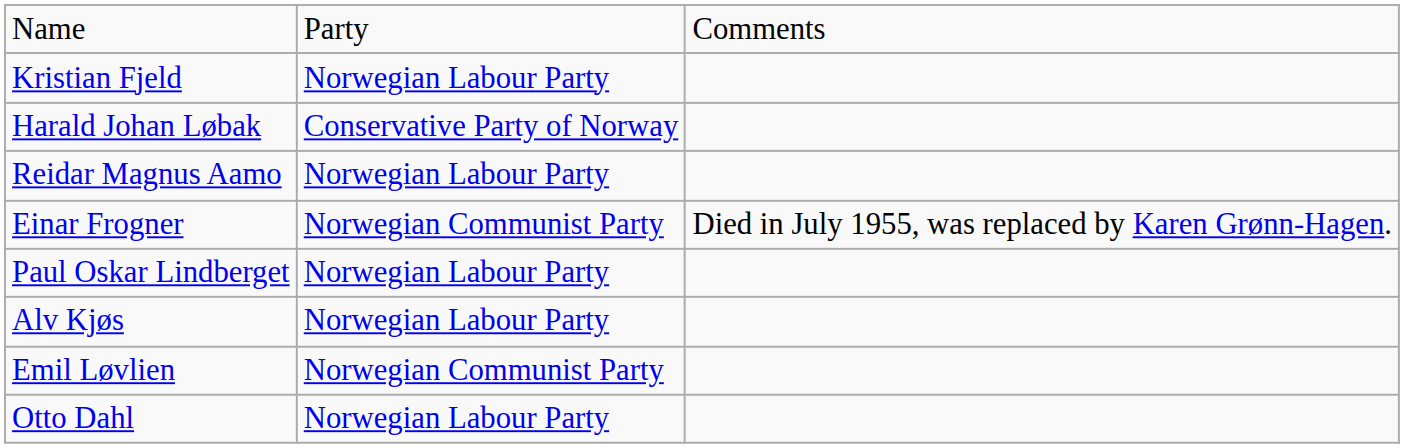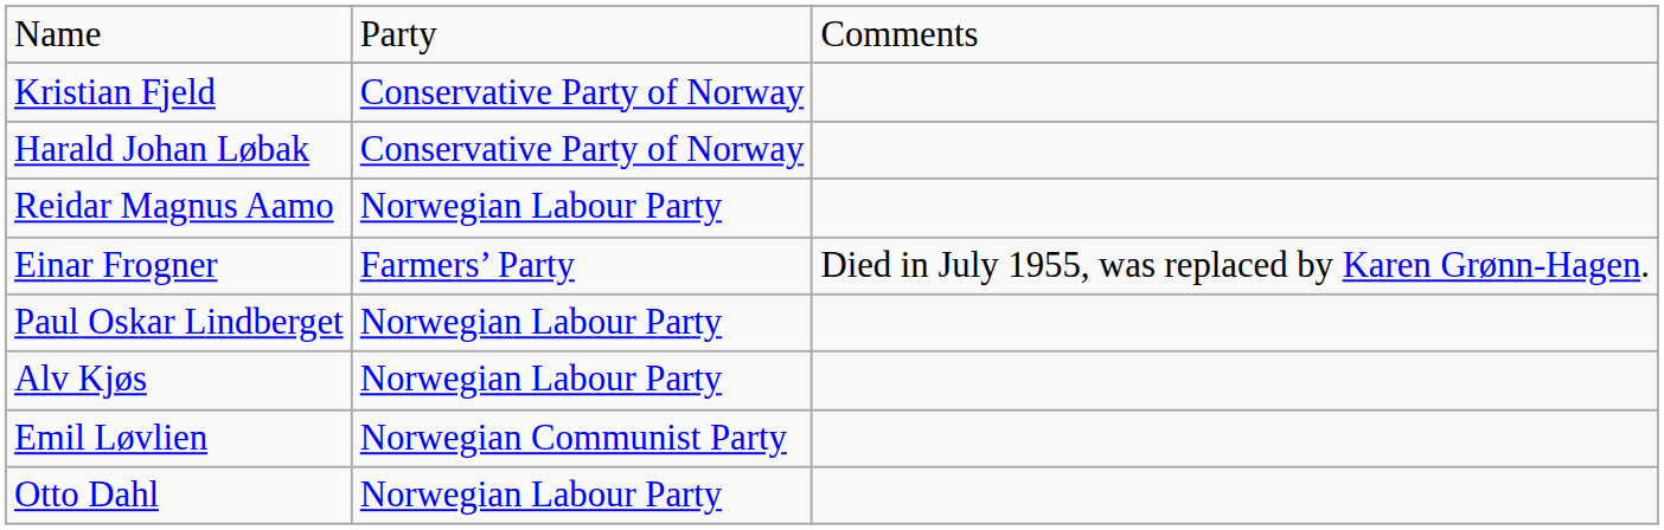Kristian Fjeld | column 2: Norwegian Labour Party -> Conservative Party of Norway
Einar Frogner | column 2: Norwegian Communist Party -> Farmers’ Party
